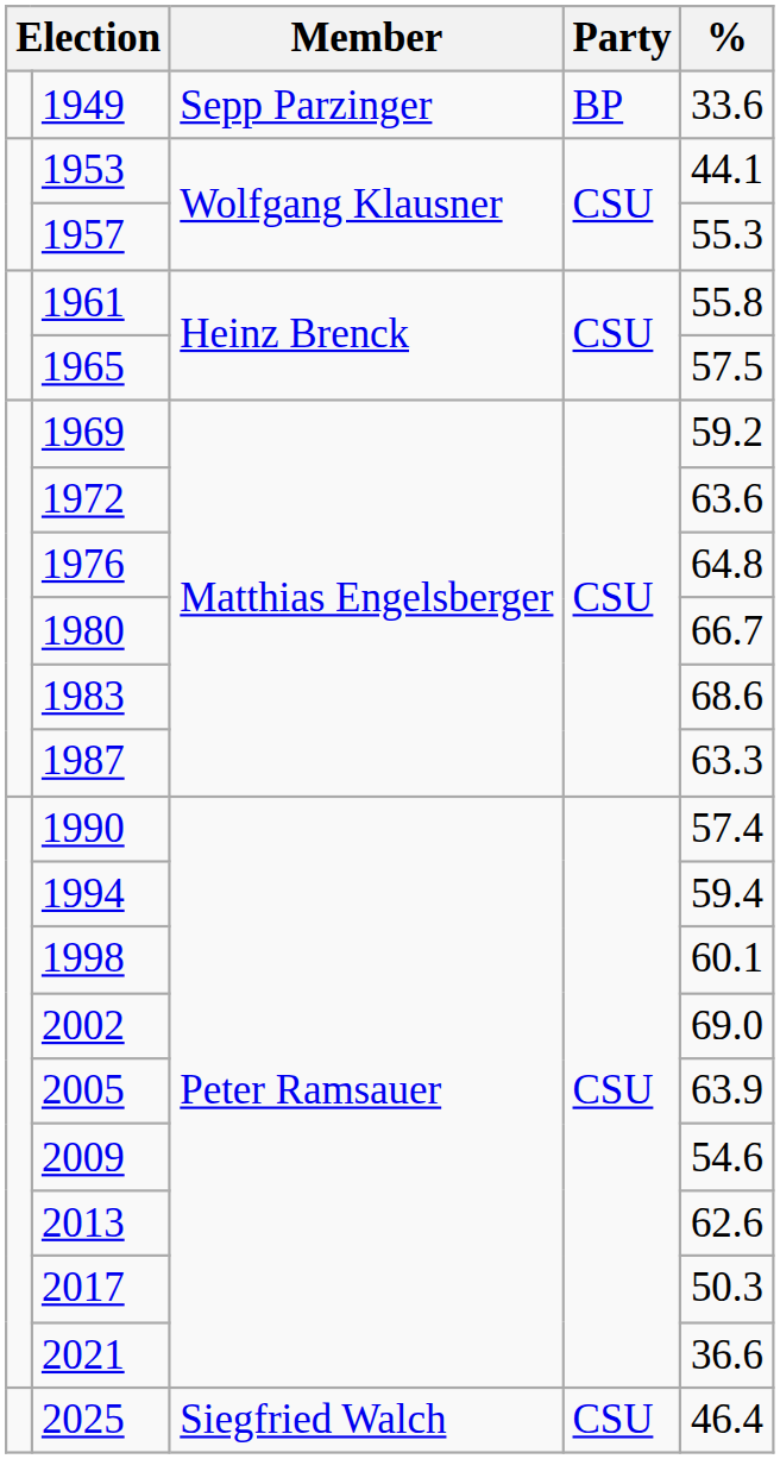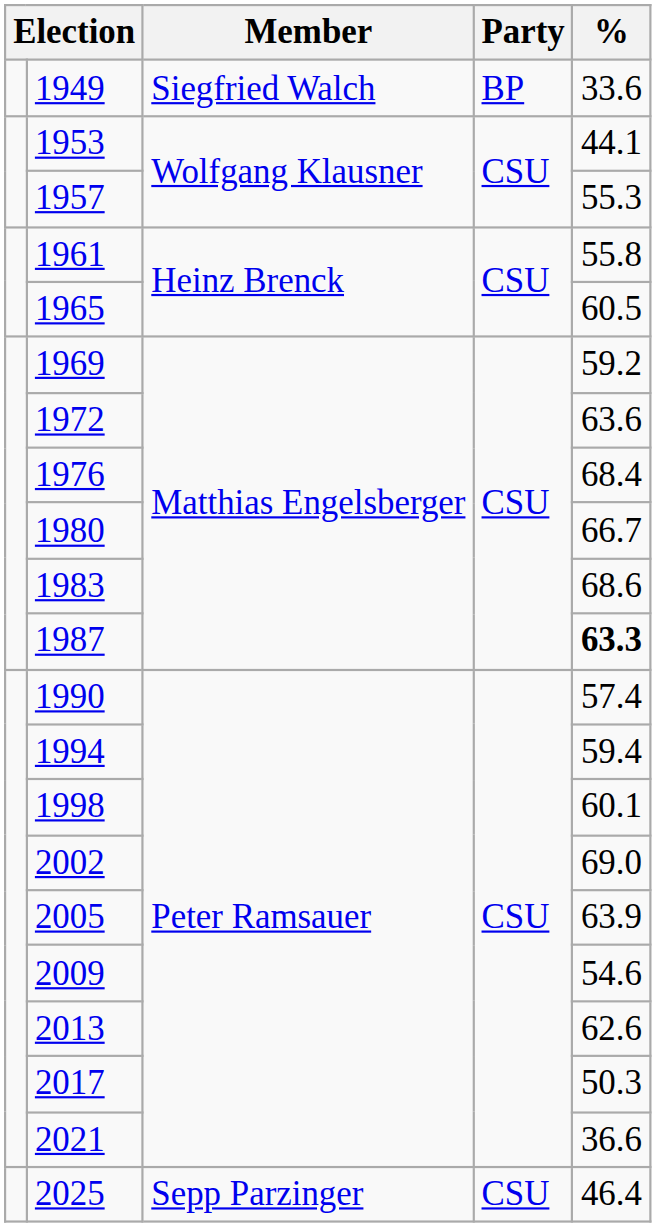1949 | Member: Sepp Parzinger -> Siegfried Walch
1965 | %: 57.5 -> 60.5
1976 | %: 64.8 -> 68.4
1987 | %: normal -> bold
2025 | Member: Siegfried Walch -> Sepp Parzinger
